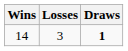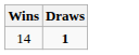- column: Losses | 3
